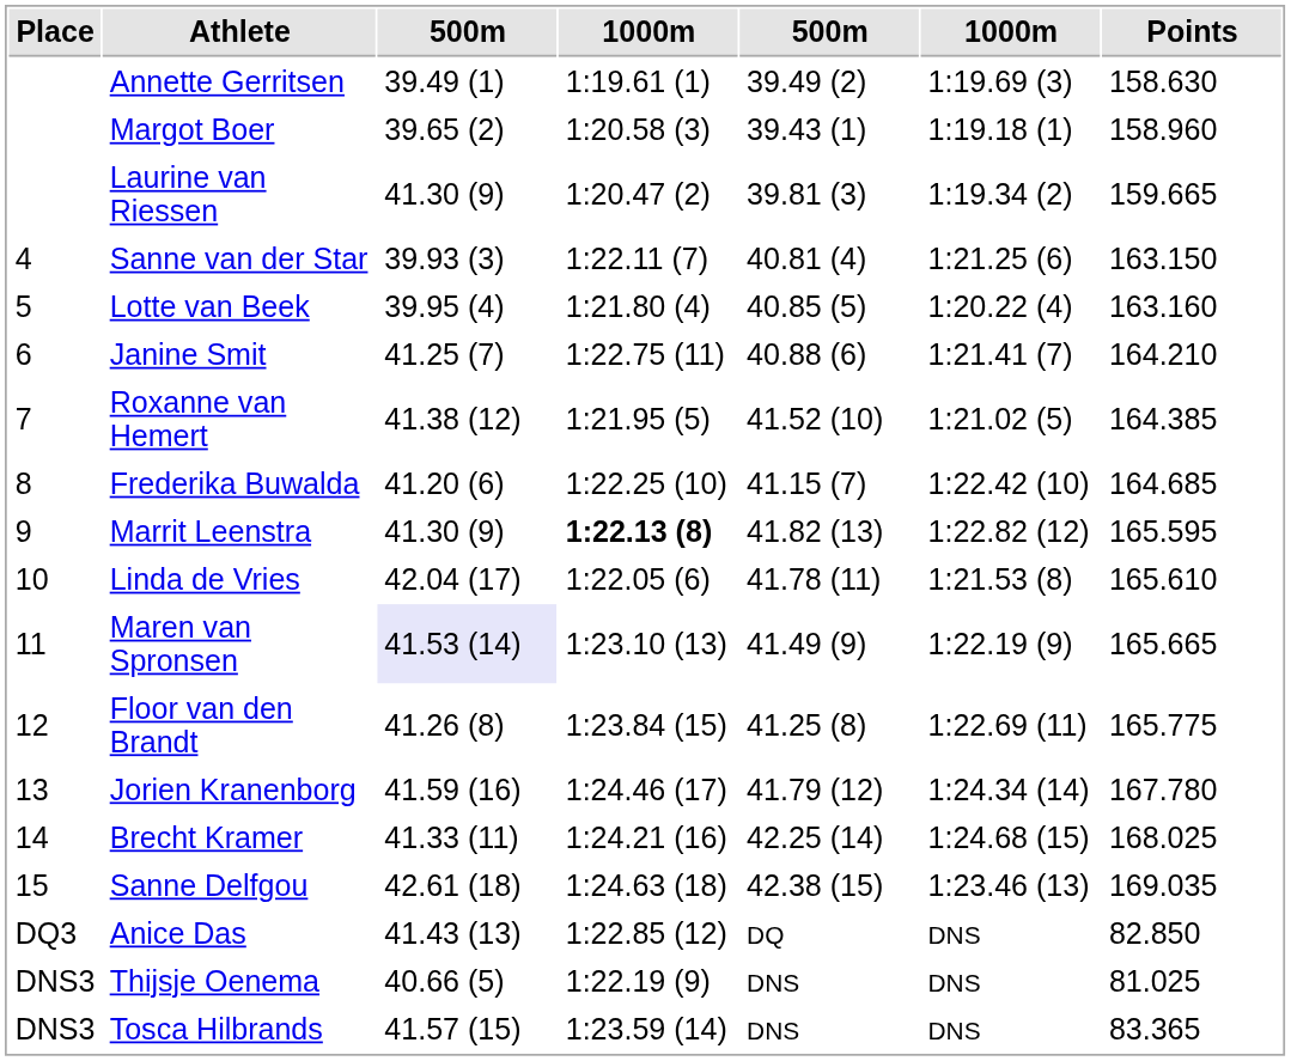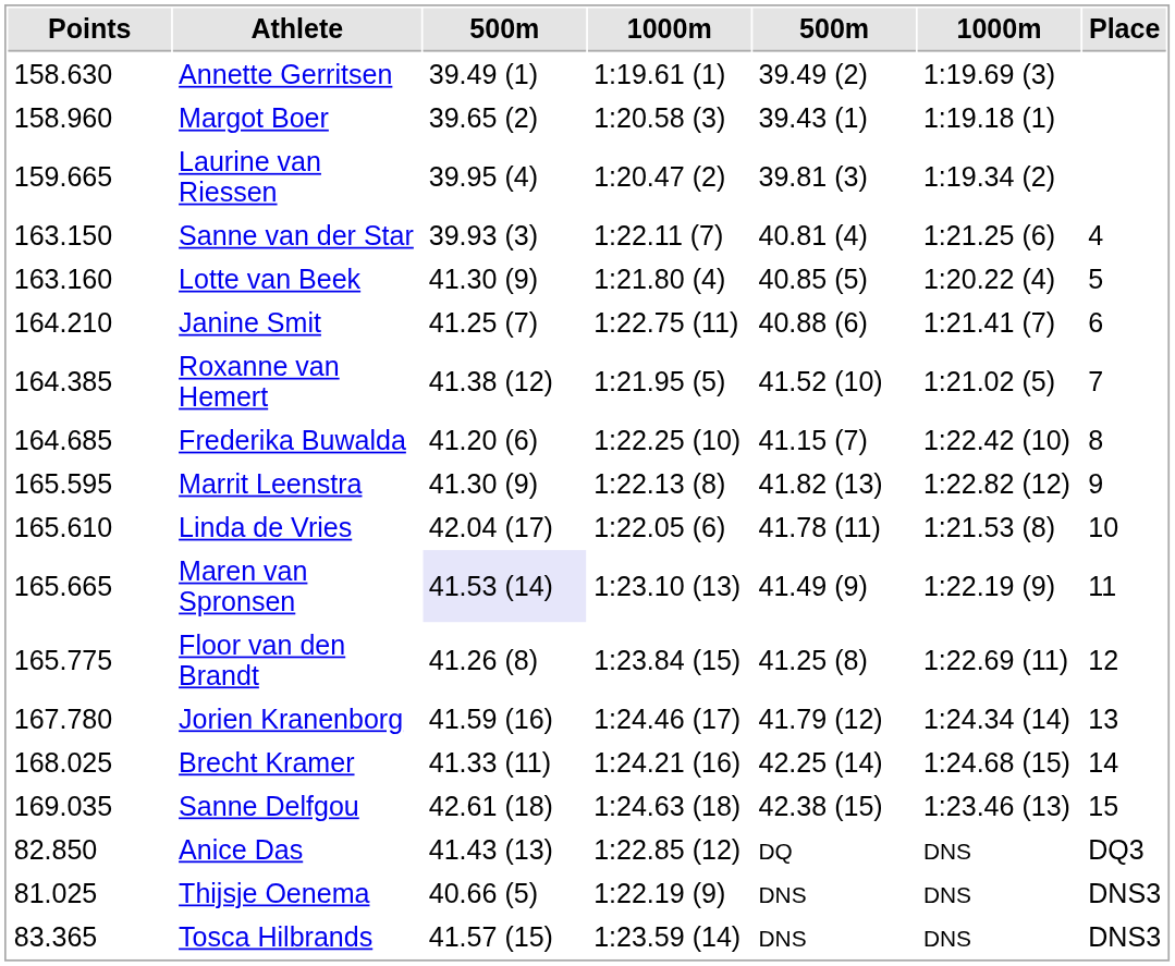columns swapped: Place <-> Points
Laurine van Riessen | column 3: 41.30 (9) -> 39.95 (4)
Lotte van Beek | column 3: 39.95 (4) -> 41.30 (9)
Marrit Leenstra | column 4: bold -> normal
